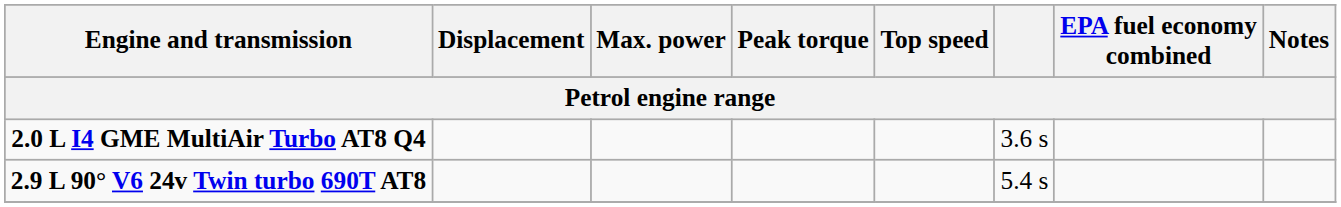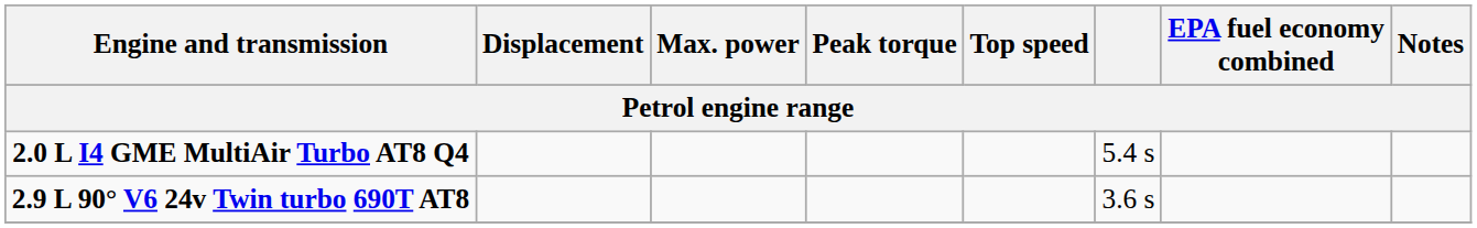2.0 L I4 GME MultiAir Turbo AT8 Q4 | column 6: 3.6 s -> 5.4 s
2.9 L 90° V6 24v Twin turbo 690T AT8 | column 6: 5.4 s -> 3.6 s
